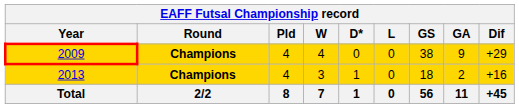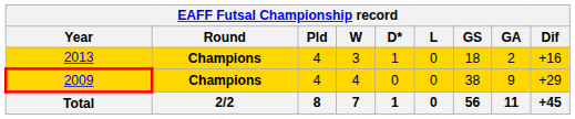rows swapped: 2009 <-> 2013
